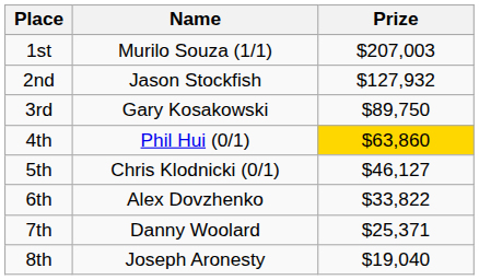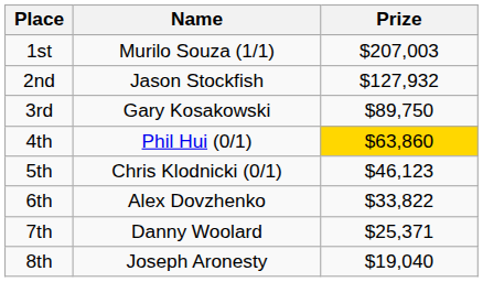5th | Prize: $46,127 -> $46,123
